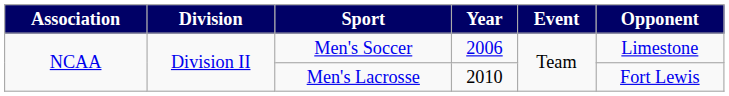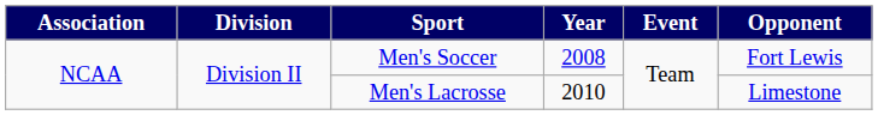Men's Soccer | Year: 2006 -> 2008
Men's Soccer | Opponent: Limestone -> Fort Lewis
Men's Lacrosse | Opponent: Fort Lewis -> Limestone
